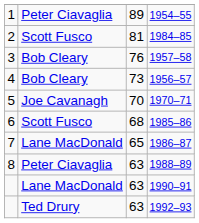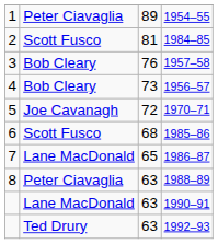1970–71 | column 3: 70 -> 72
